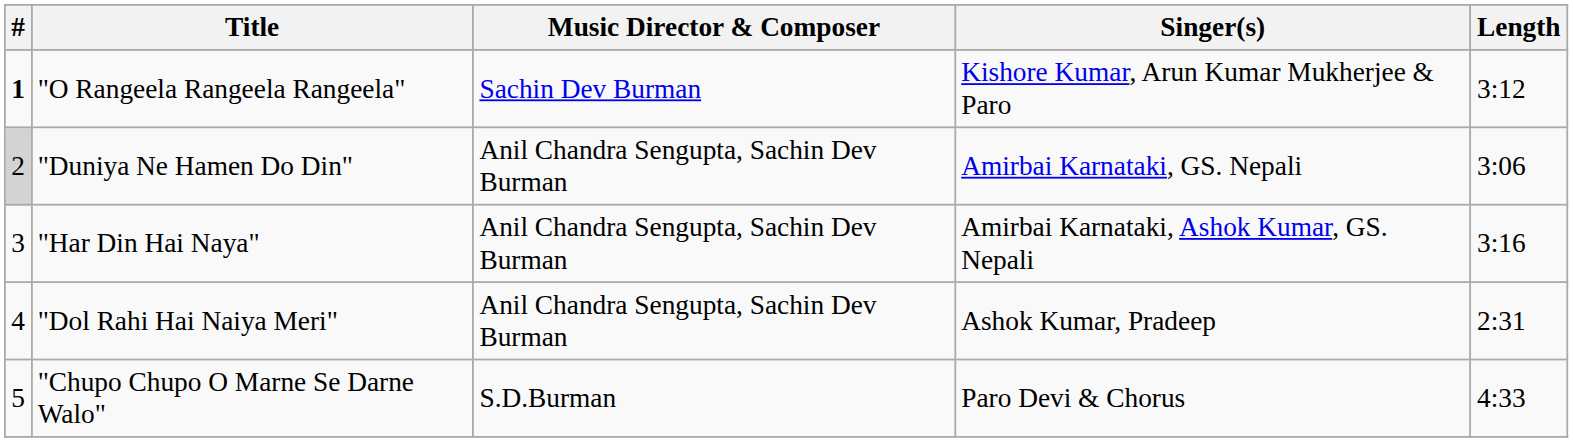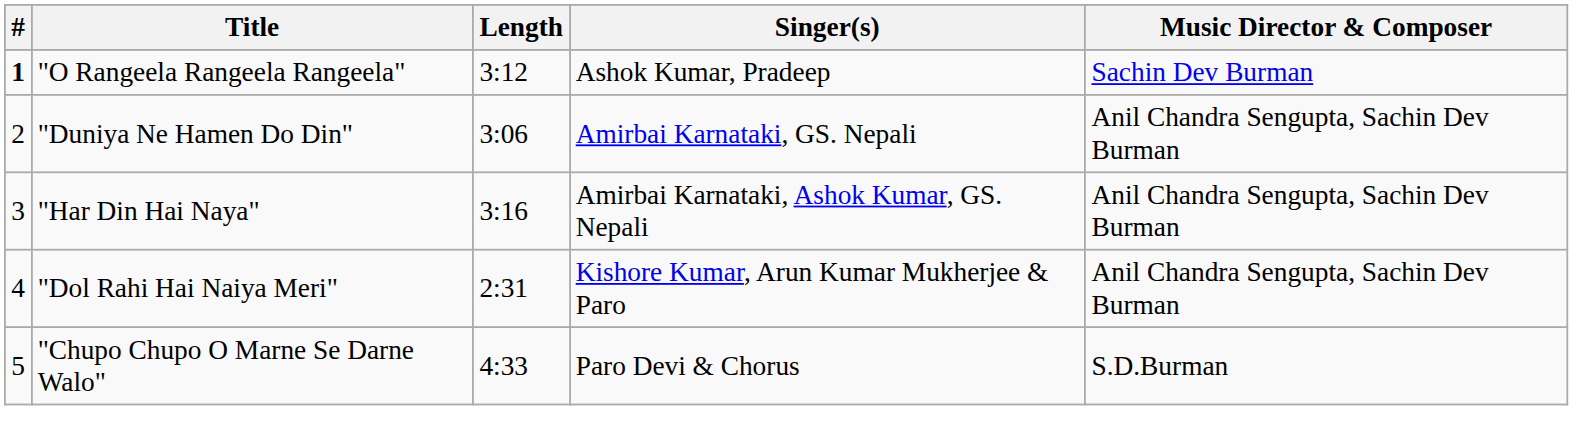columns swapped: Music Director & Composer <-> Length
"O Rangeela Rangeela Rangeela" | Singer(s): Kishore Kumar, Arun Kumar Mukherjee & Paro -> Ashok Kumar, Pradeep
"Duniya Ne Hamen Do Din" | #: lightgrey background -> no background
"Dol Rahi Hai Naiya Meri" | Singer(s): Ashok Kumar, Pradeep -> Kishore Kumar, Arun Kumar Mukherjee & Paro
